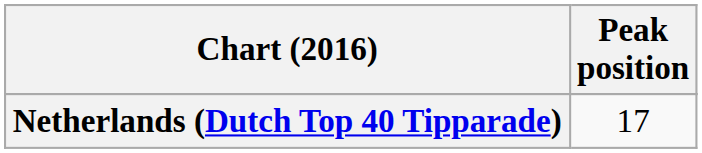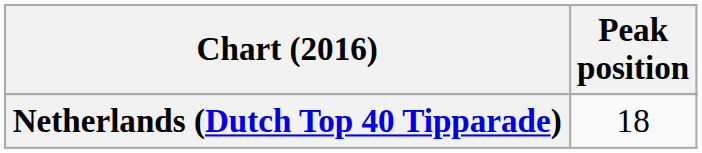Netherlands (Dutch Top 40 Tipparade) | Peak position: 17 -> 18
